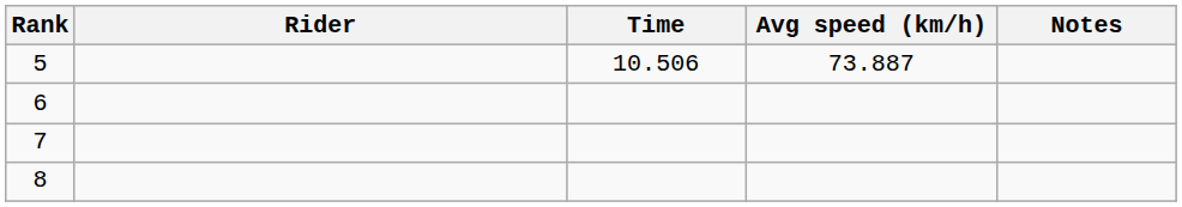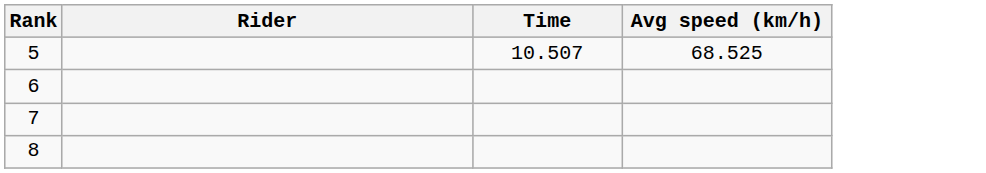- column: Notes
5 | Time: 10.506 -> 10.507
5 | Avg speed (km/h): 73.887 -> 68.525
